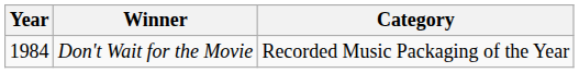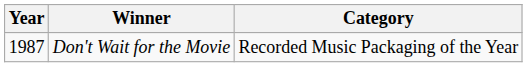Don't Wait for the Movie | Year: 1984 -> 1987
